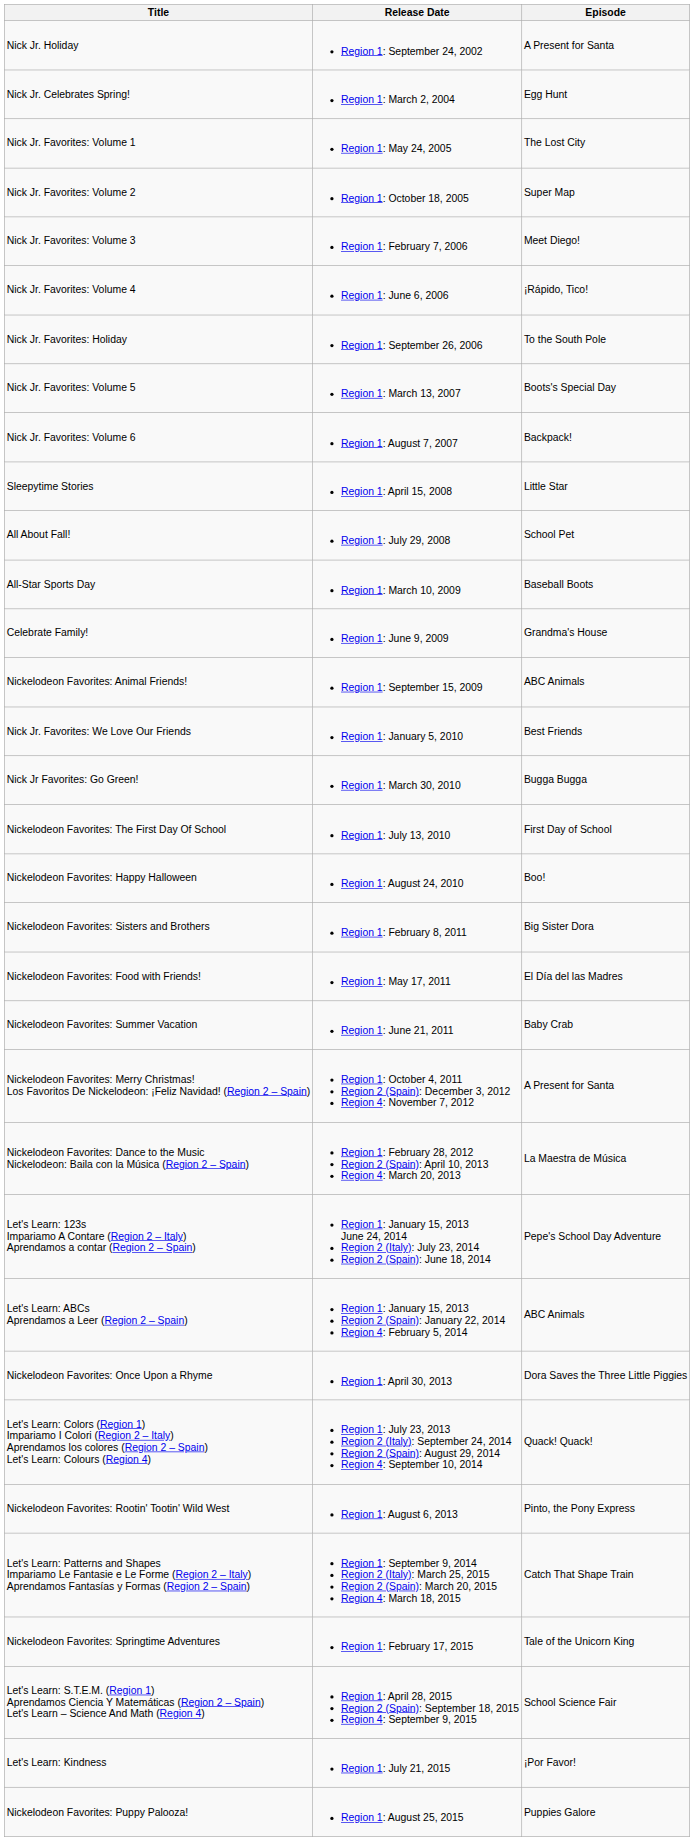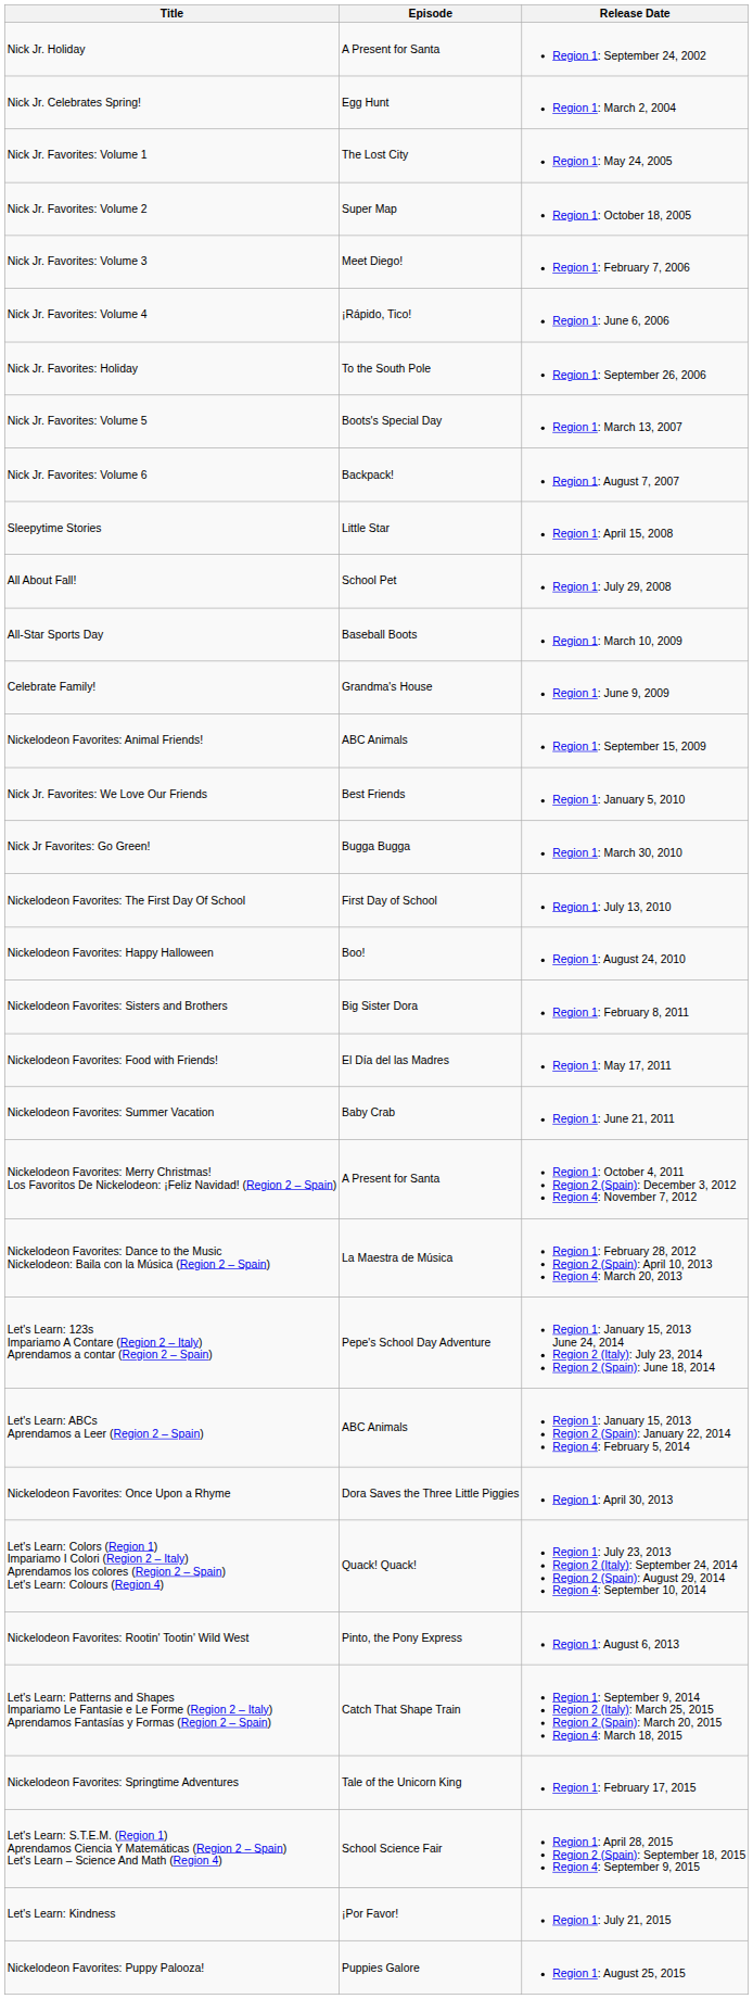columns swapped: Episode <-> Release Date
